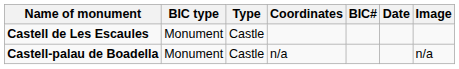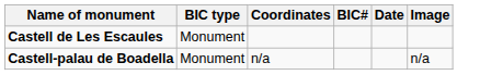- column: Type | Castle | Castle
